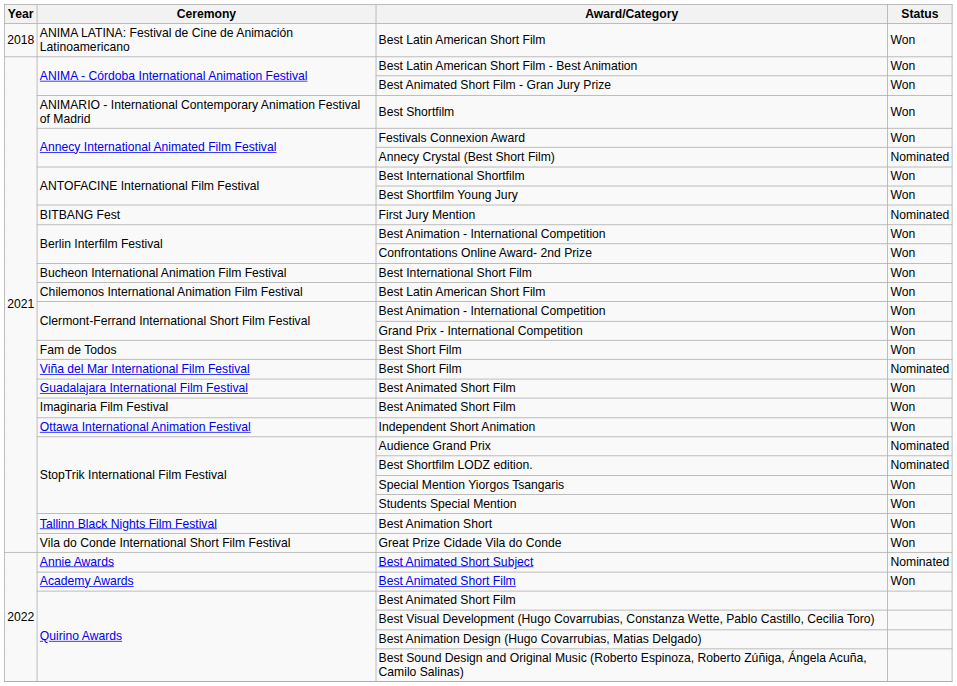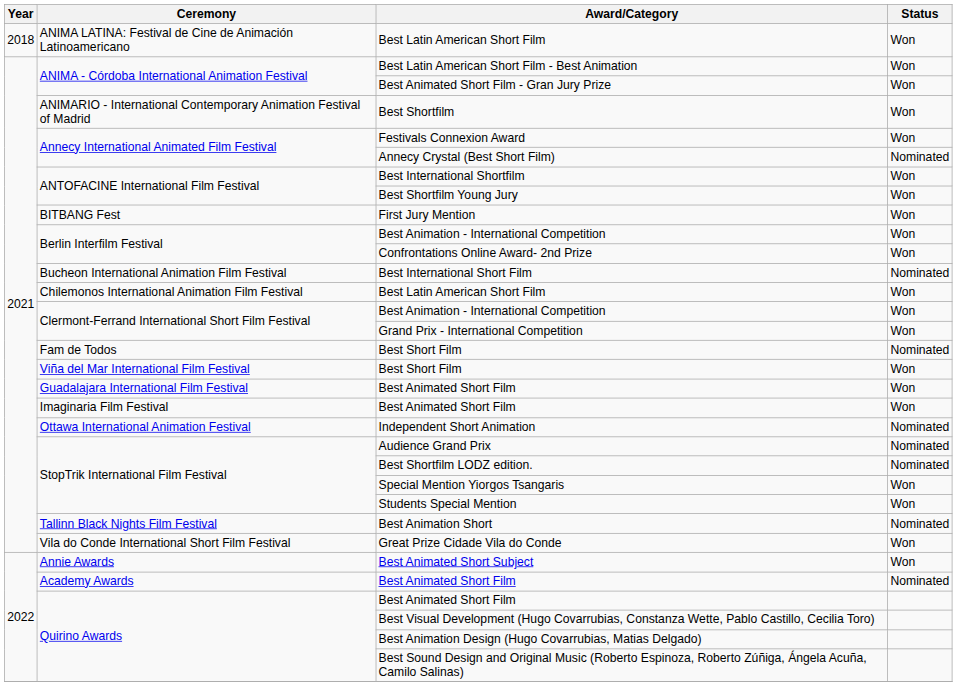First Jury Mention | Status: Nominated -> Won
Best International Short Film | Status: Won -> Nominated
Fam de Todos / Best Short Film | Status: Won -> Nominated
Viña del Mar International Film Festival / Best Short Film | Status: Nominated -> Won
Independent Short Animation | Status: Won -> Nominated
Best Animation Short | Status: Won -> Nominated
Best Animated Short Subject | Status: Nominated -> Won
Academy Awards / Best Animated Short Film | Status: Won -> Nominated
